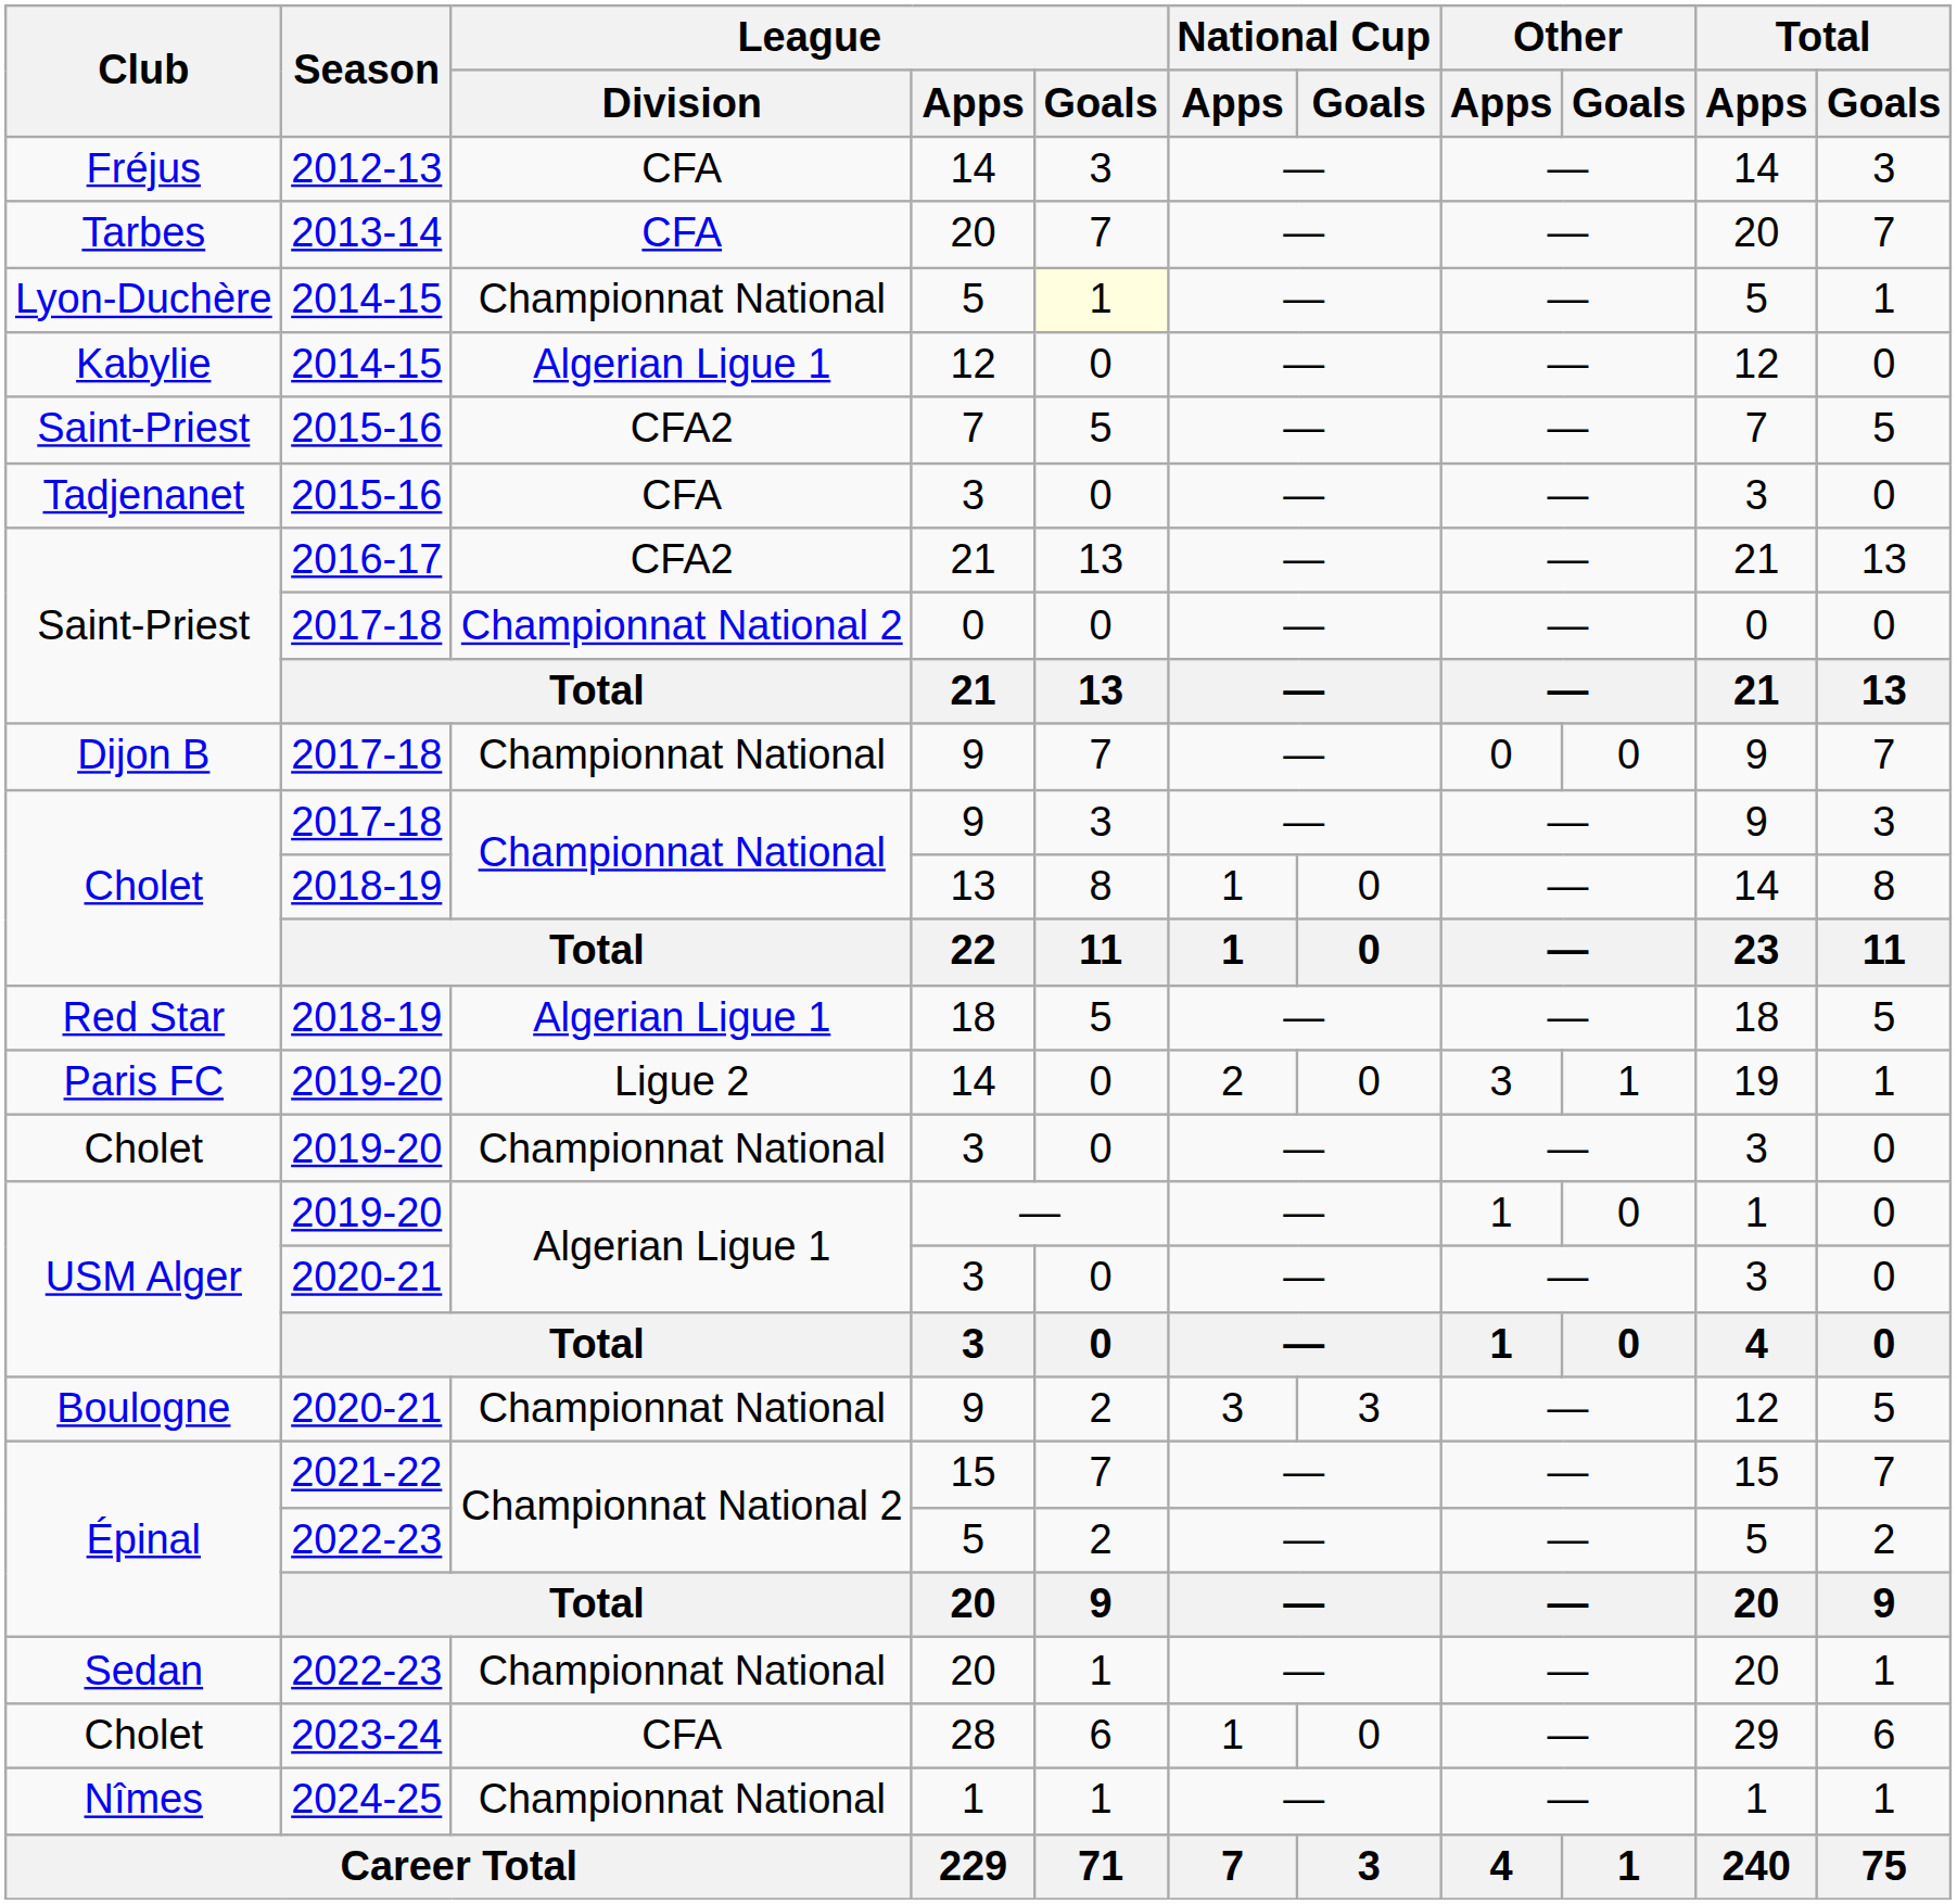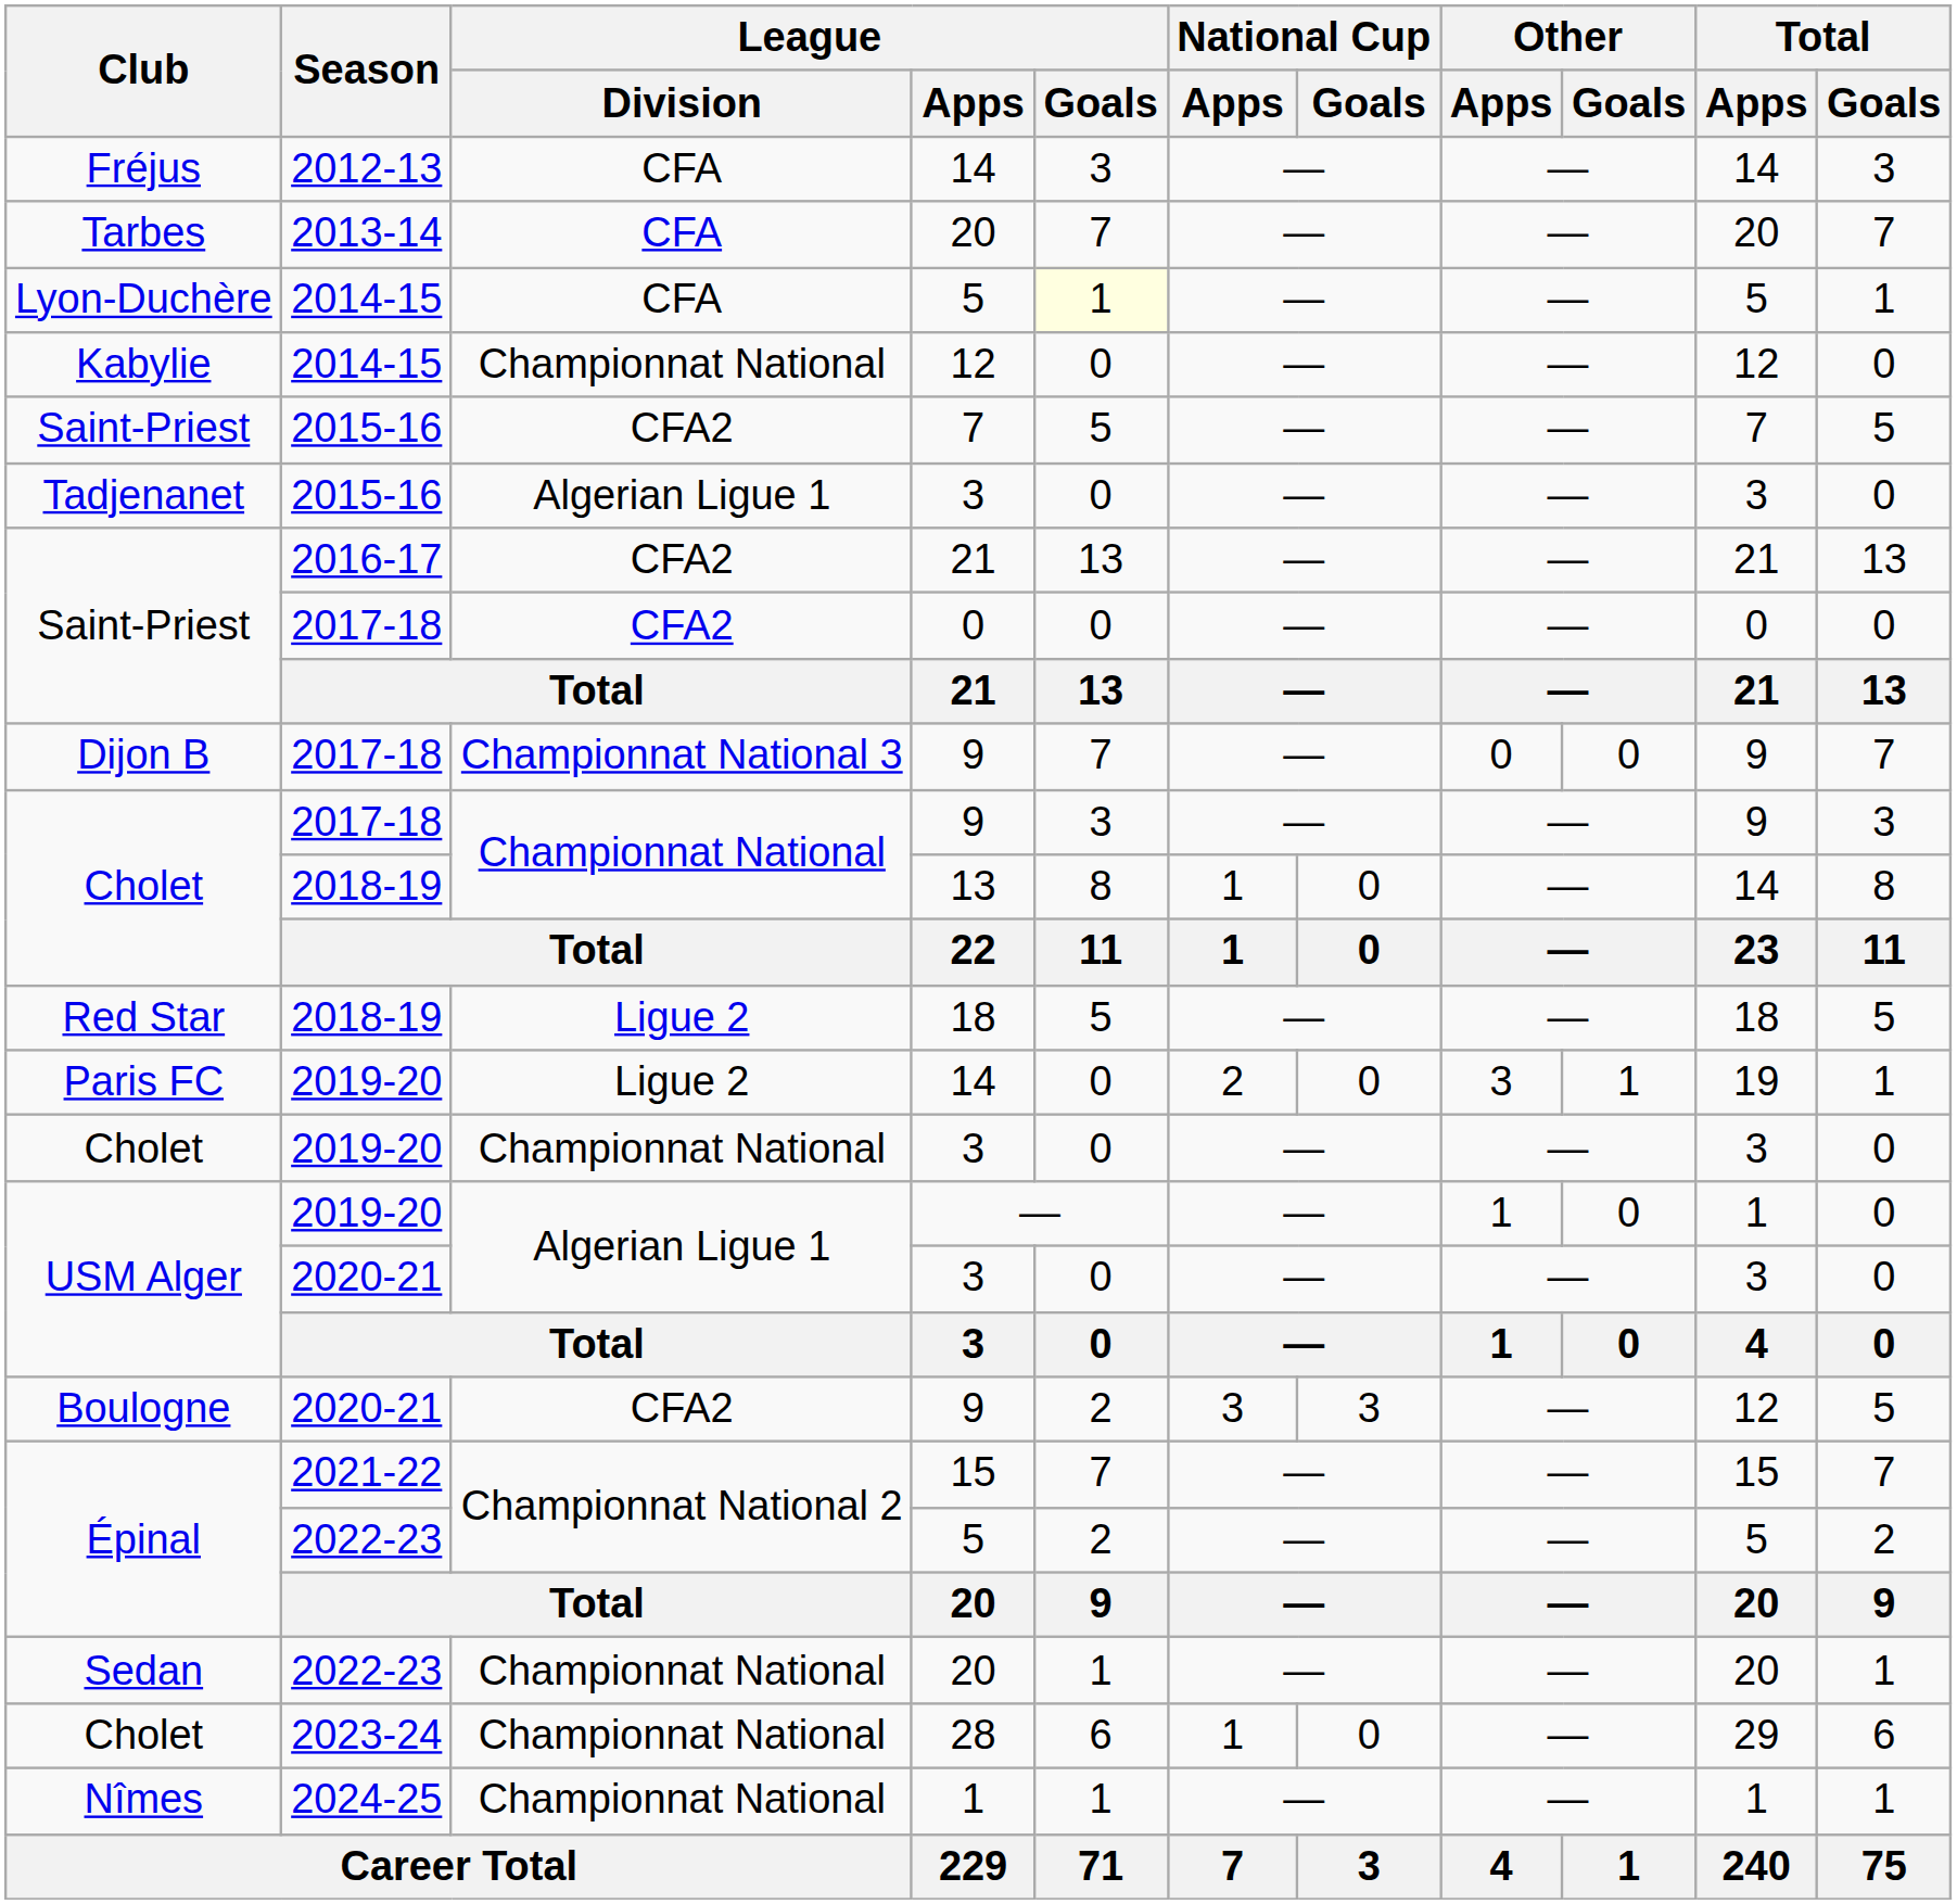Lyon-Duchère | League / Division: Championnat National -> CFA
Kabylie | League / Division: Algerian Ligue 1 -> Championnat National
Tadjenanet | League / Division: CFA -> Algerian Ligue 1
Saint-Priest / 0 | League / Division: Championnat National 2 -> CFA2
Dijon B | League / Division: Championnat National -> Championnat National 3
Red Star | League / Division: Algerian Ligue 1 -> Ligue 2
Boulogne | League / Division: Championnat National -> CFA2
Cholet / 28 | League / Division: CFA -> Championnat National
